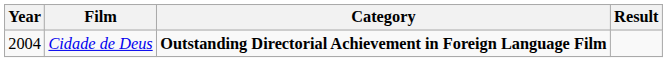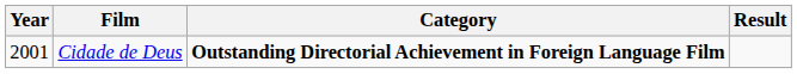Cidade de Deus | Year: 2004 -> 2001
